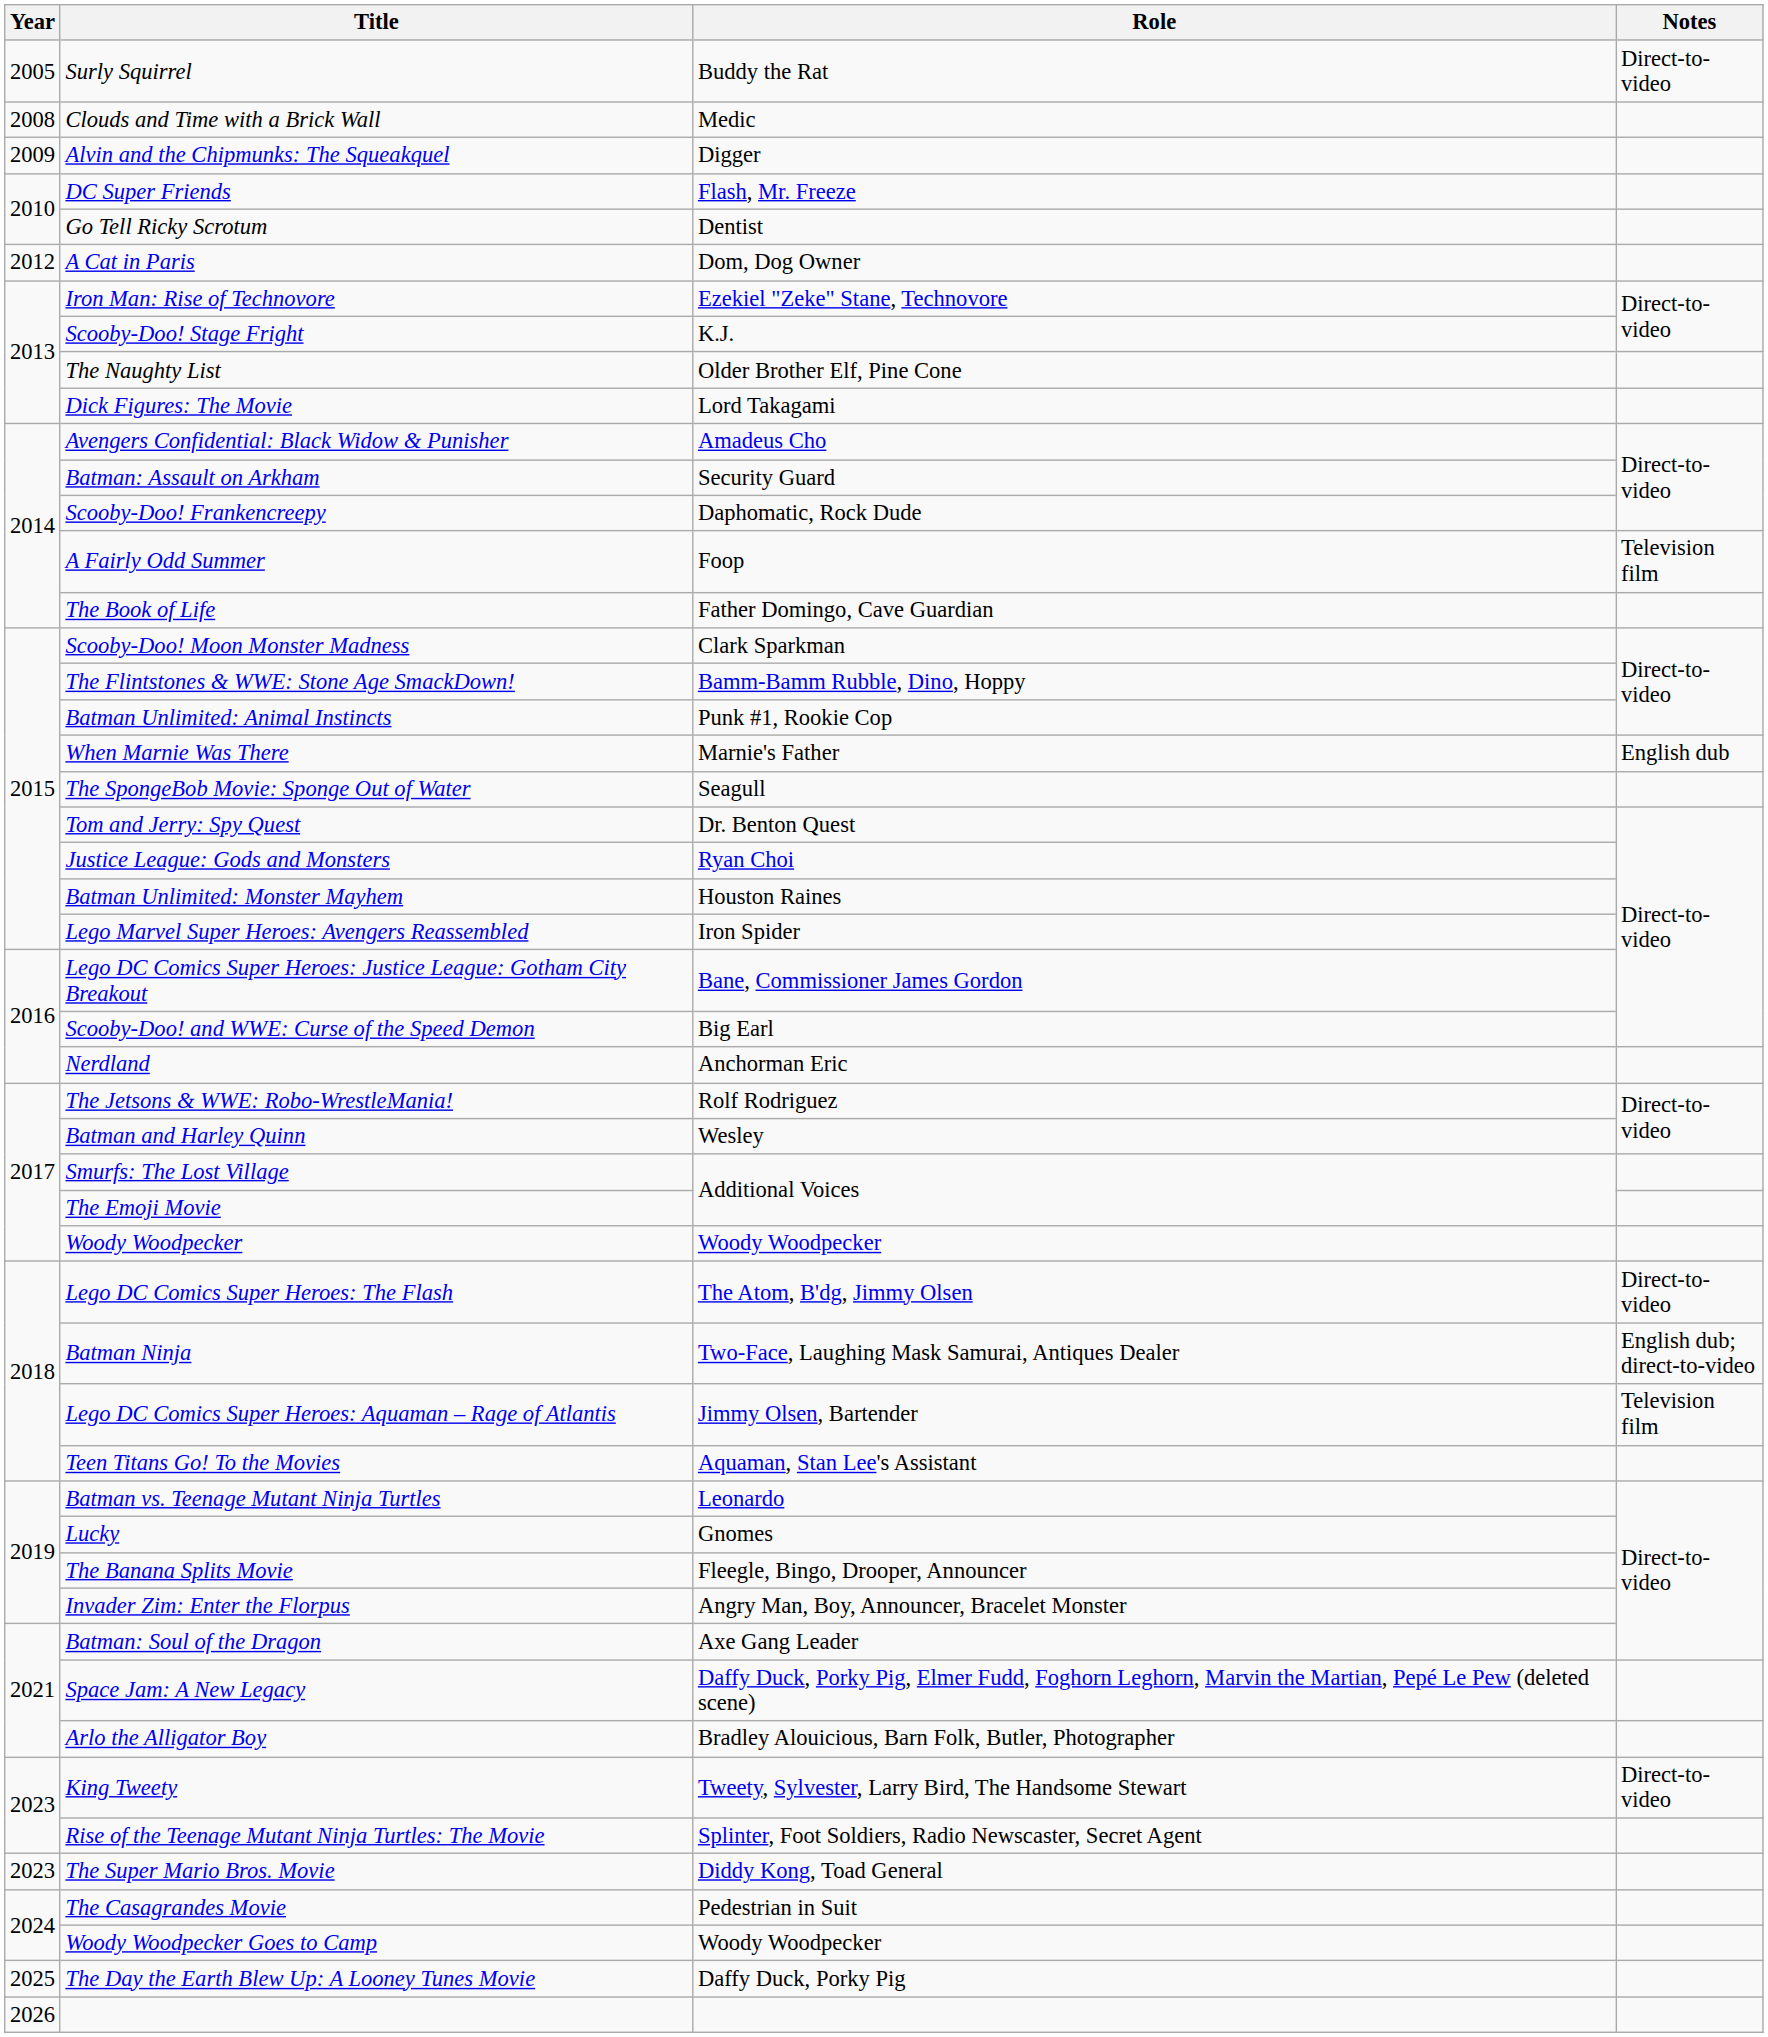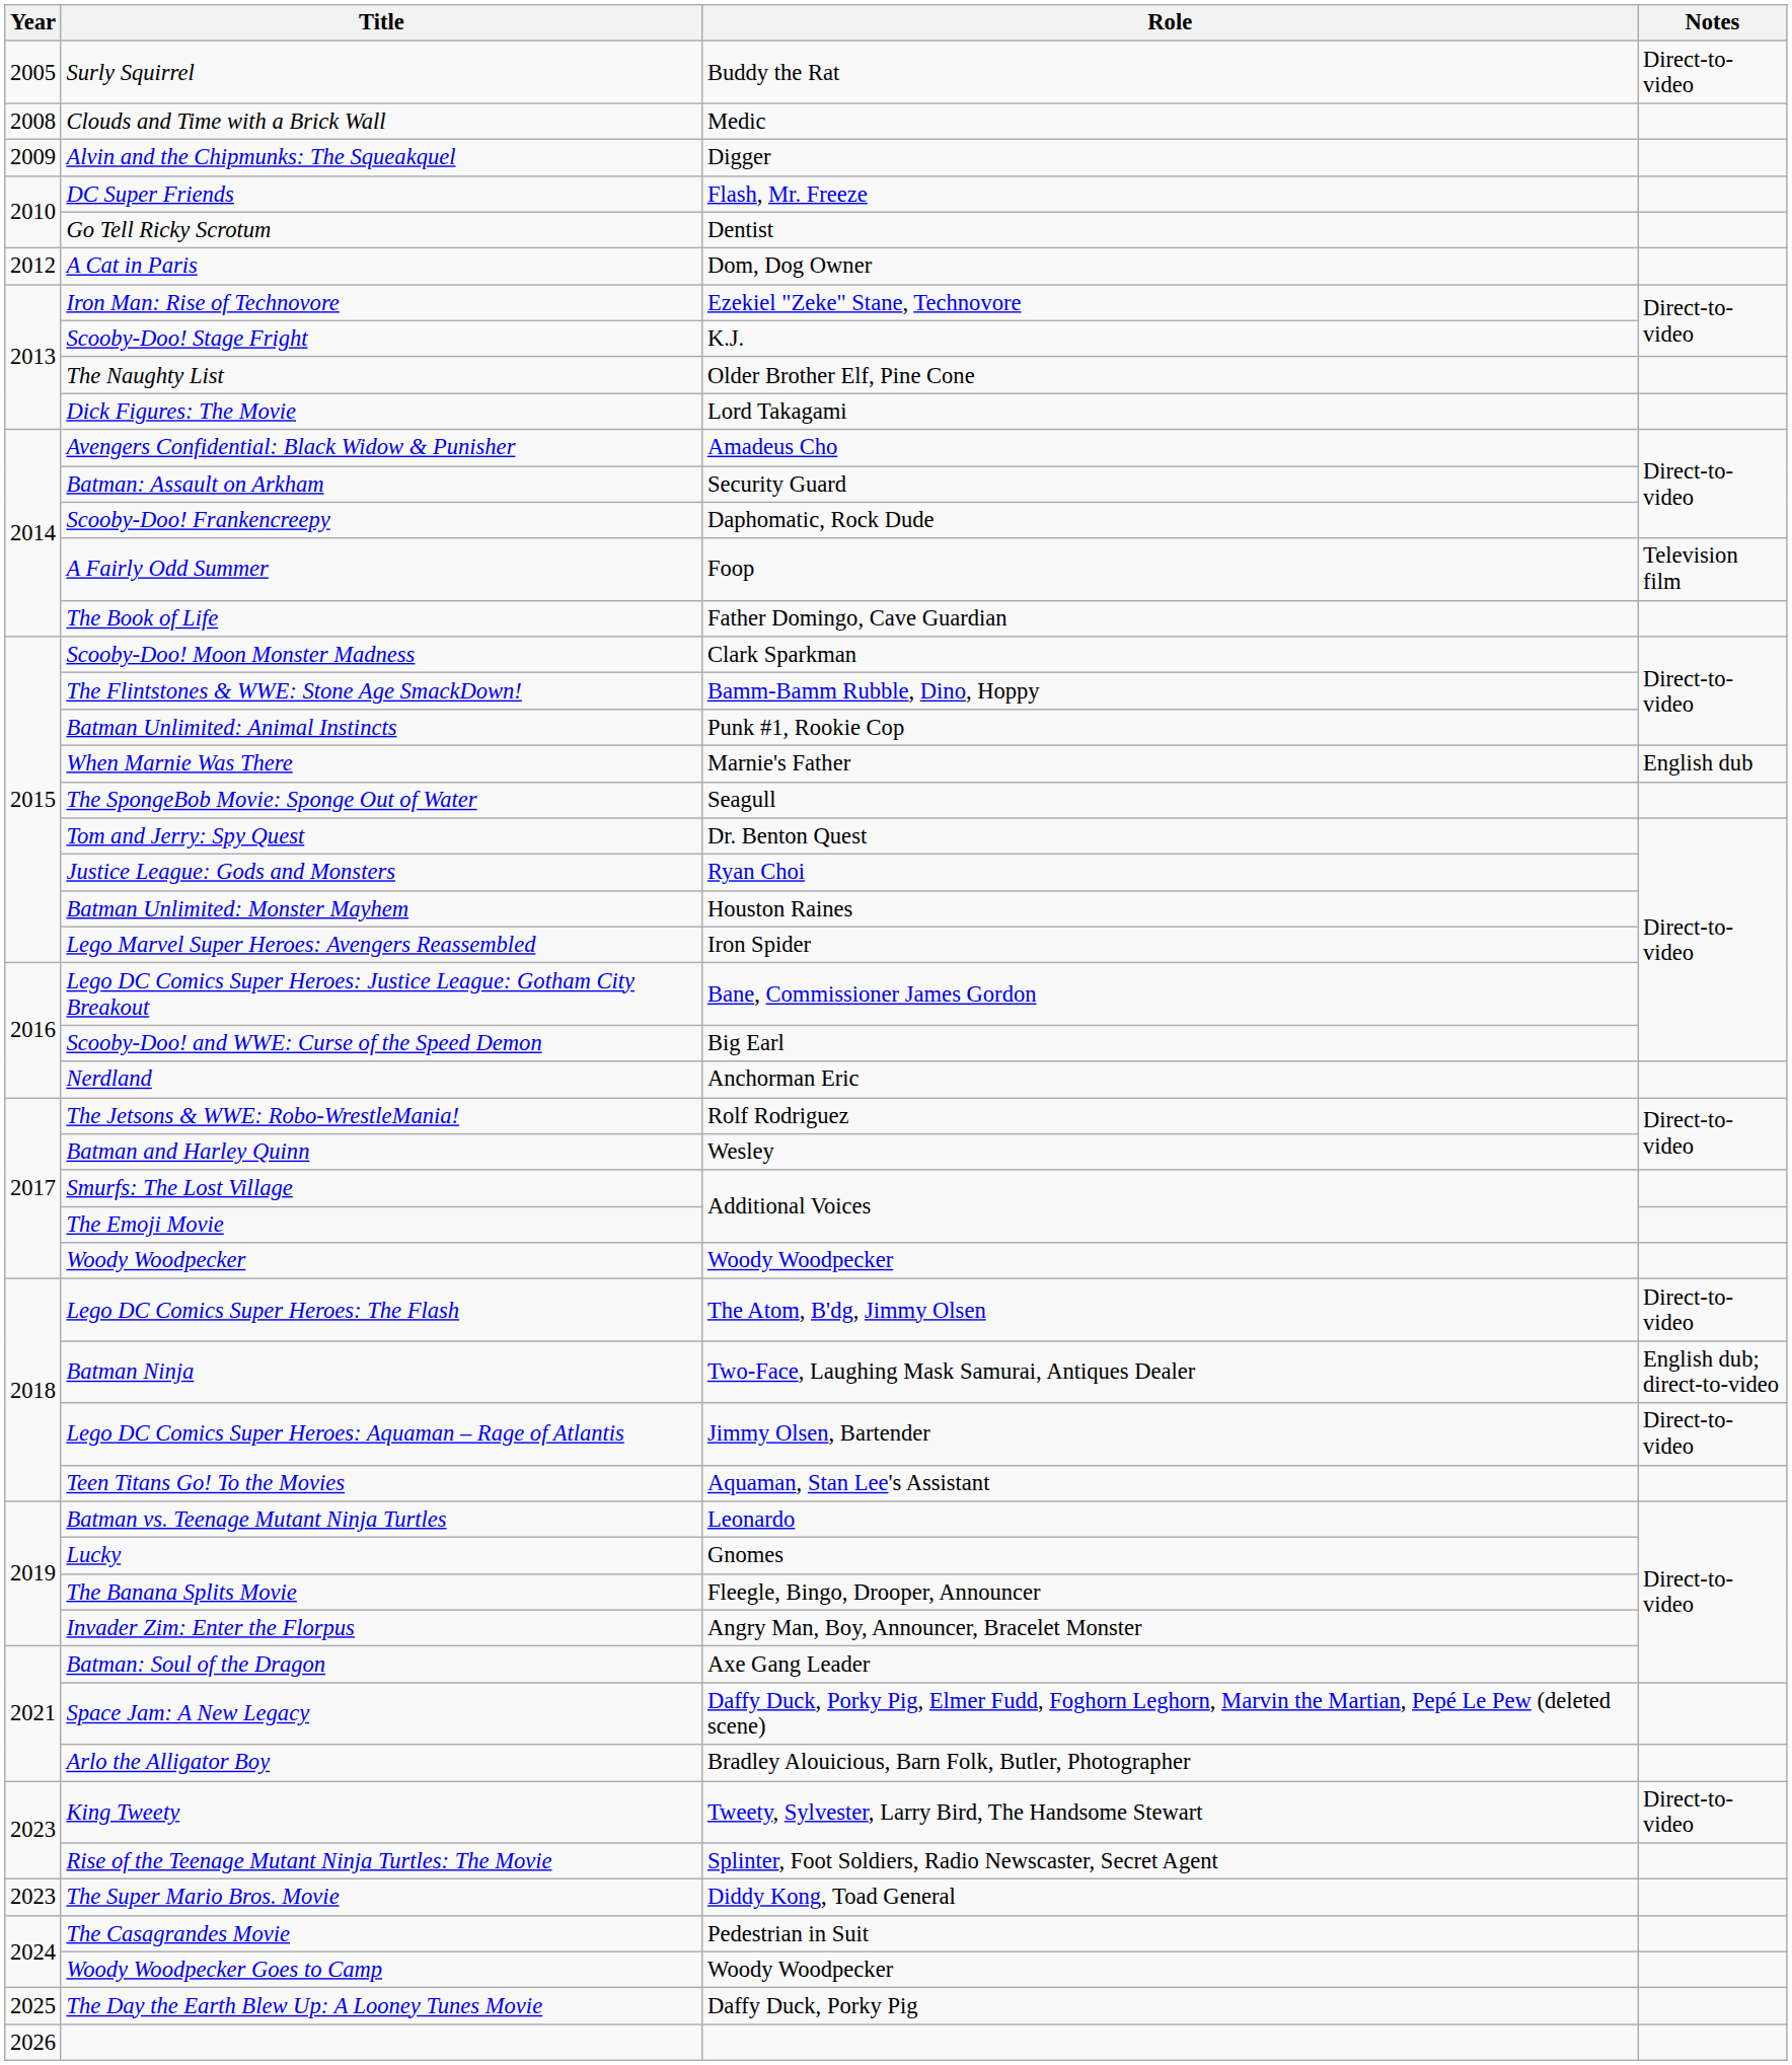Lego DC Comics Super Heroes: Aquaman – Rage of Atlantis | Notes: Television film -> Direct-to-video
